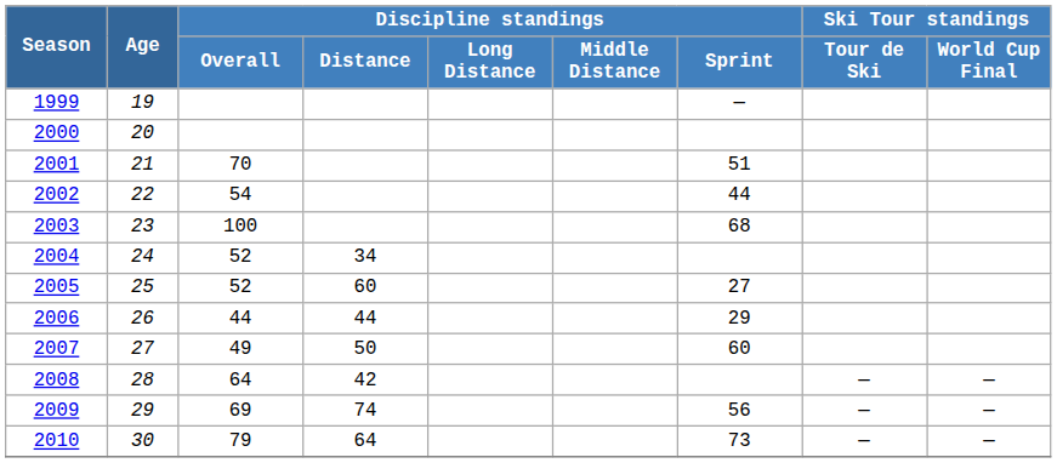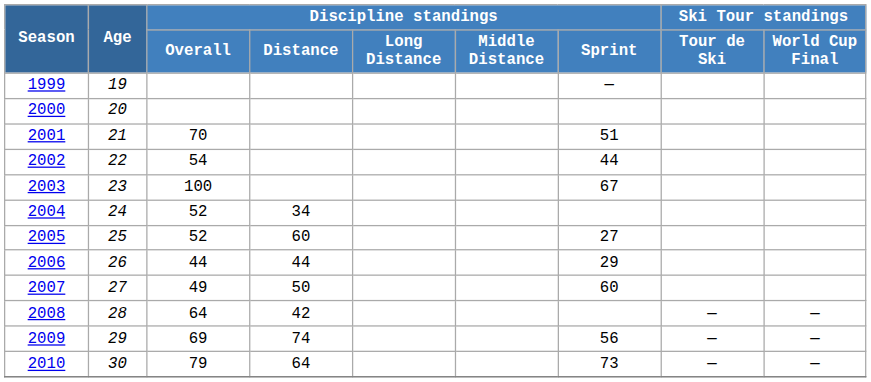2003 | Discipline standings / Sprint: 68 -> 67
